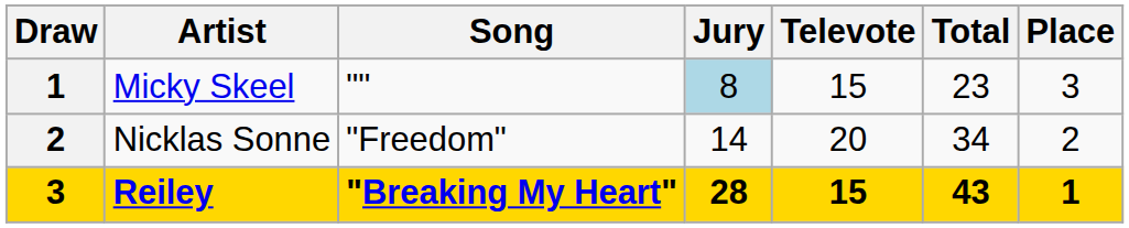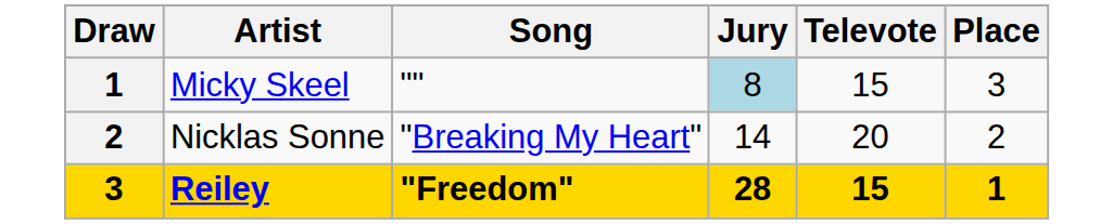- column: Total | 23 | 34 | 43
Nicklas Sonne | Song: "Freedom" -> "Breaking My Heart"
Reiley | Song: "Breaking My Heart" -> "Freedom"
